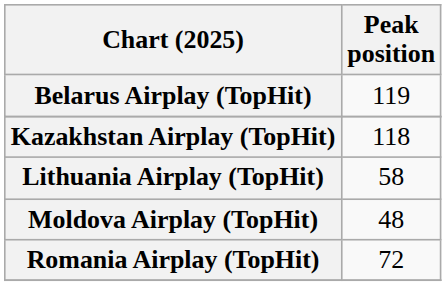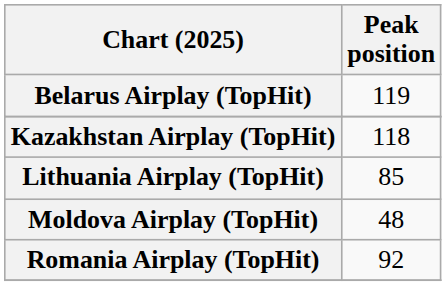Lithuania Airplay (TopHit) | Peak position: 58 -> 85
Romania Airplay (TopHit) | Peak position: 72 -> 92
